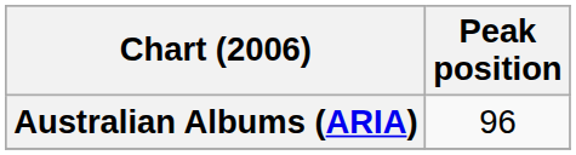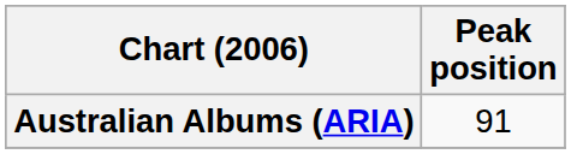Australian Albums (ARIA) | Peak position: 96 -> 91
